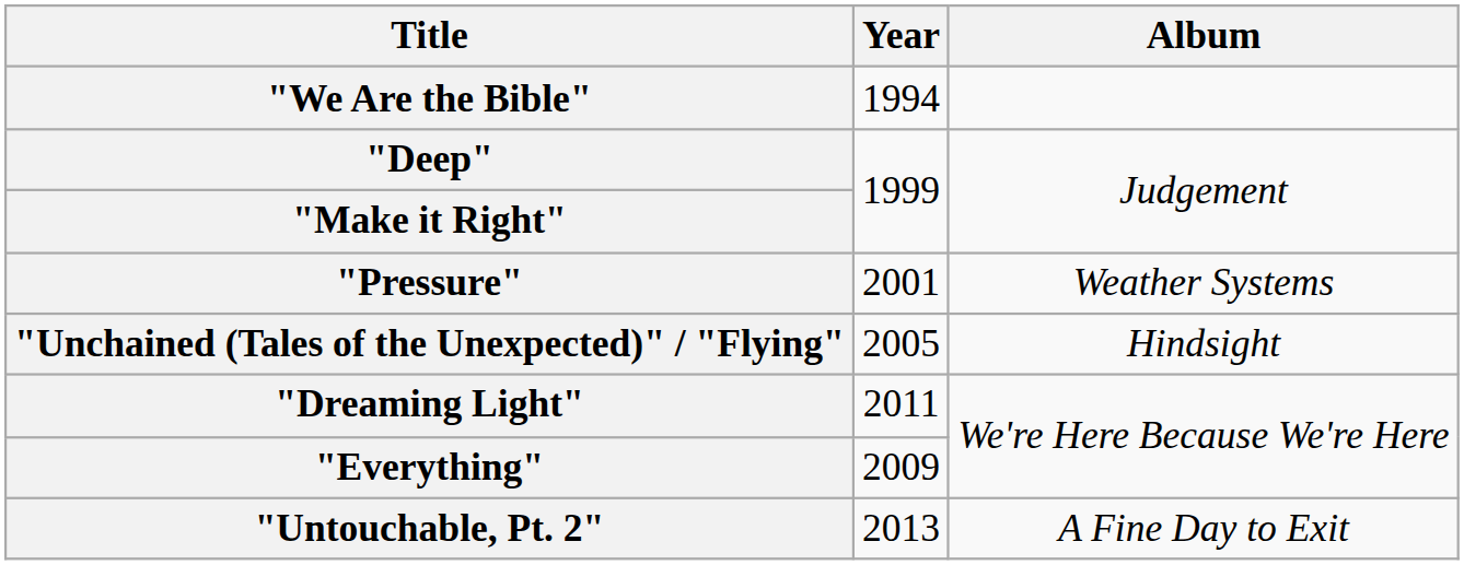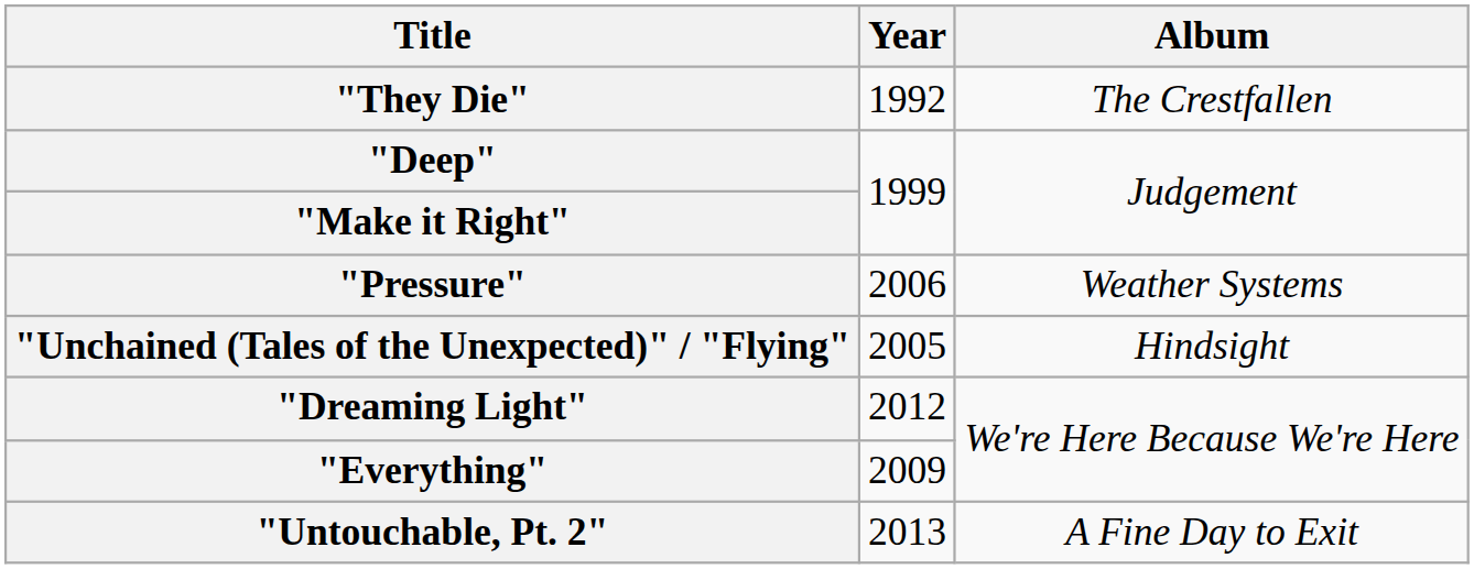+ row: "They Die" | 1992 | The Crestfallen
- row: "We Are the Bible" | 1994
"Pressure" | Year: 2001 -> 2006
"Dreaming Light" | Year: 2011 -> 2012
